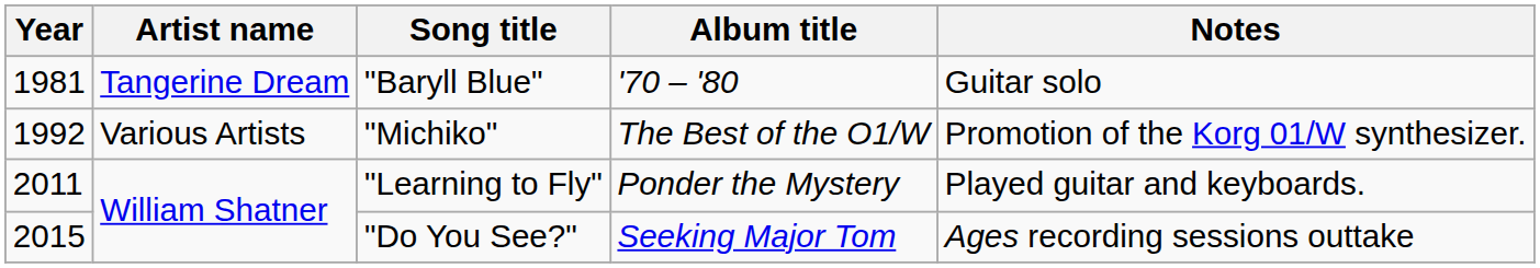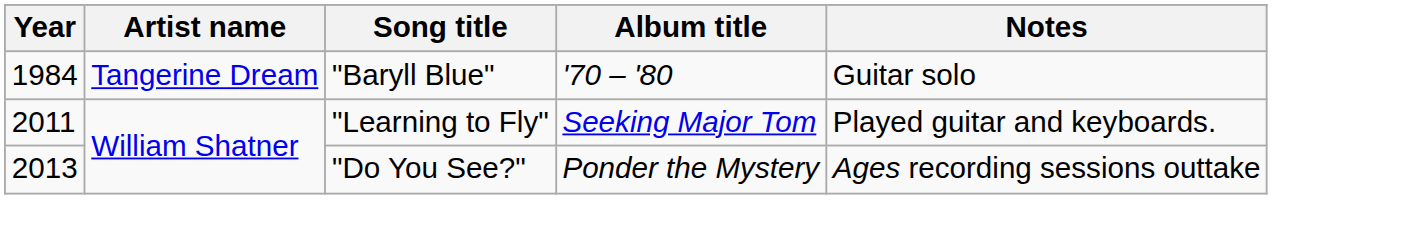"Baryll Blue" | Year: 1981 -> 1984
- row: 1992 | Various Artists | "Michiko" | The Best of the O1/W | Promotion of the Korg 01/W synthesizer.
"Learning to Fly" | Album title: Ponder the Mystery -> Seeking Major Tom
"Do You See?" | Year: 2015 -> 2013
"Do You See?" | Album title: Seeking Major Tom -> Ponder the Mystery
